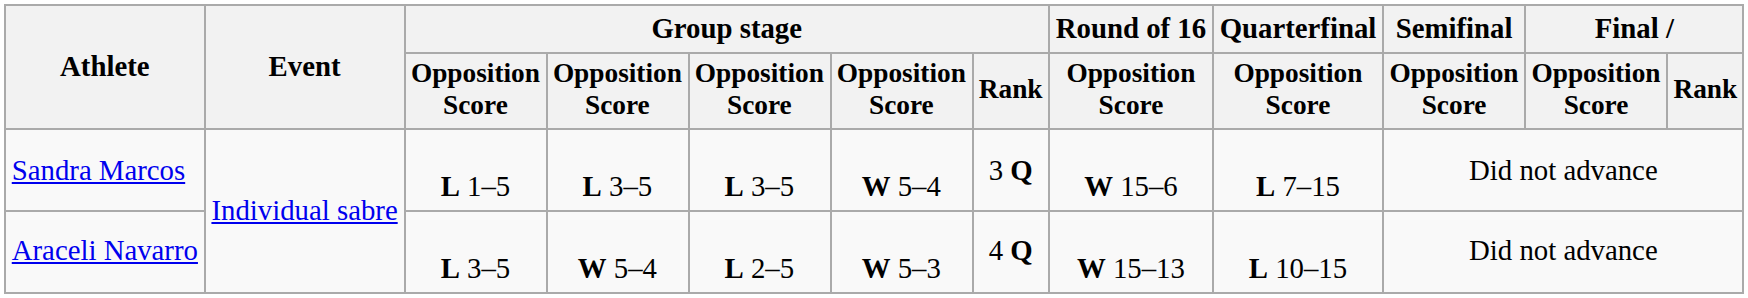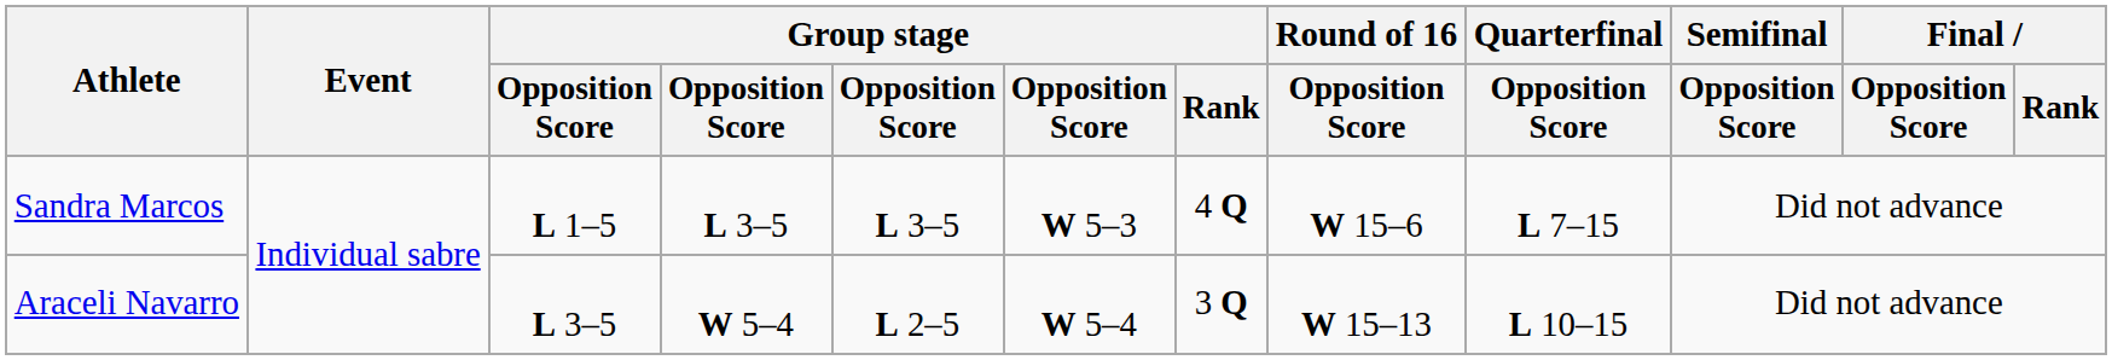Sandra Marcos | column 6: W 5–4 -> W 5–3
Sandra Marcos | Group stage / Rank: 3 Q -> 4 Q
Araceli Navarro | column 6: W 5–3 -> W 5–4
Araceli Navarro | Group stage / Rank: 4 Q -> 3 Q
